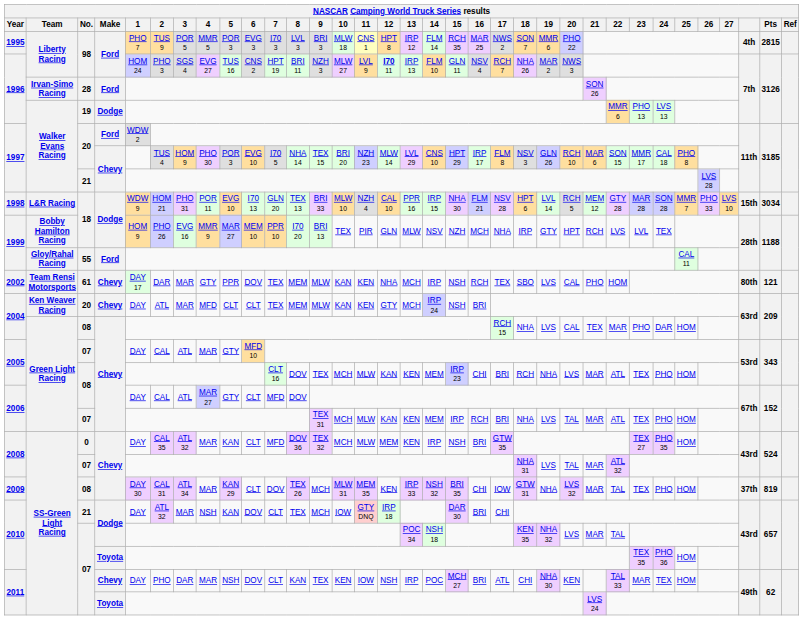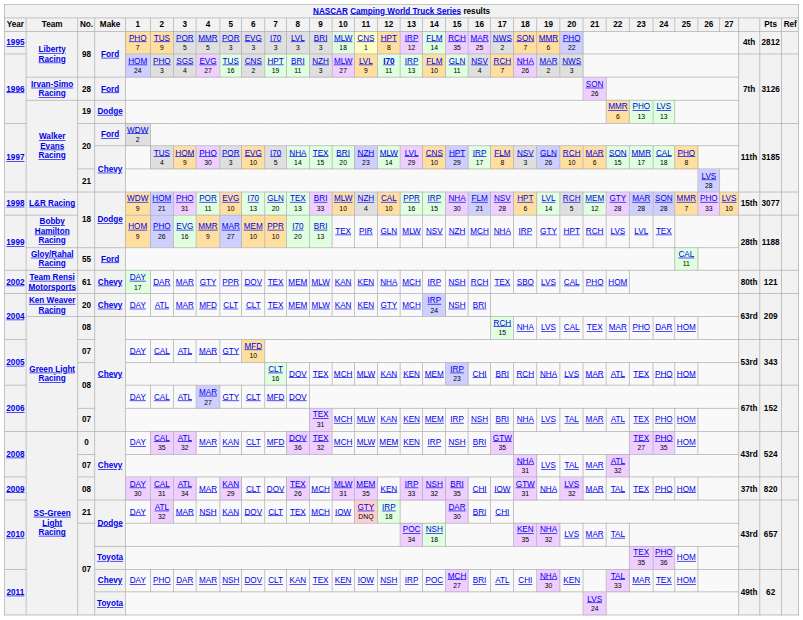1995 | Pts: 2815 -> 2812
1998 | Pts: 3034 -> 3077
2006 / 07 | 16: RCH -> NSH
2009 | Pts: 819 -> 820
